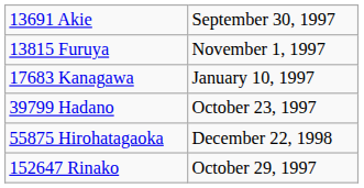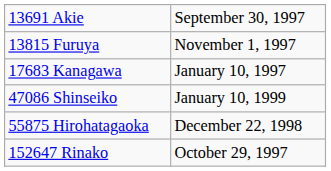- row: 39799 Hadano | October 23, 1997
+ row: 47086 Shinseiko | January 10, 1999
